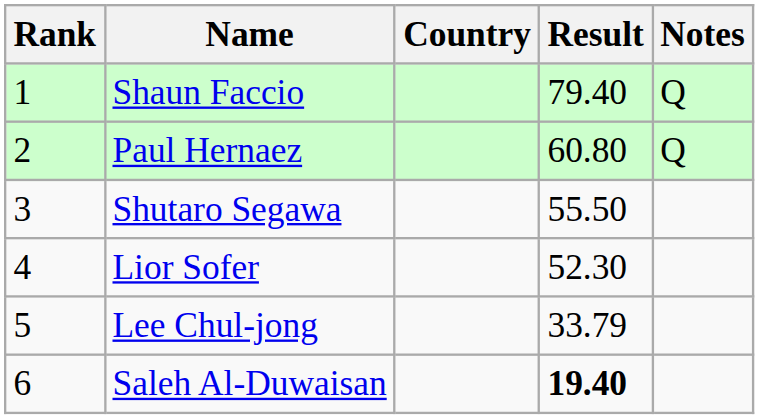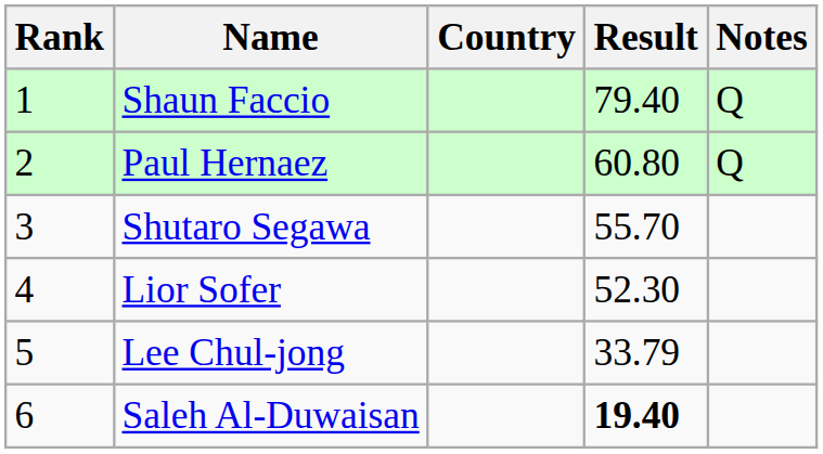Shutaro Segawa | Result: 55.50 -> 55.70
